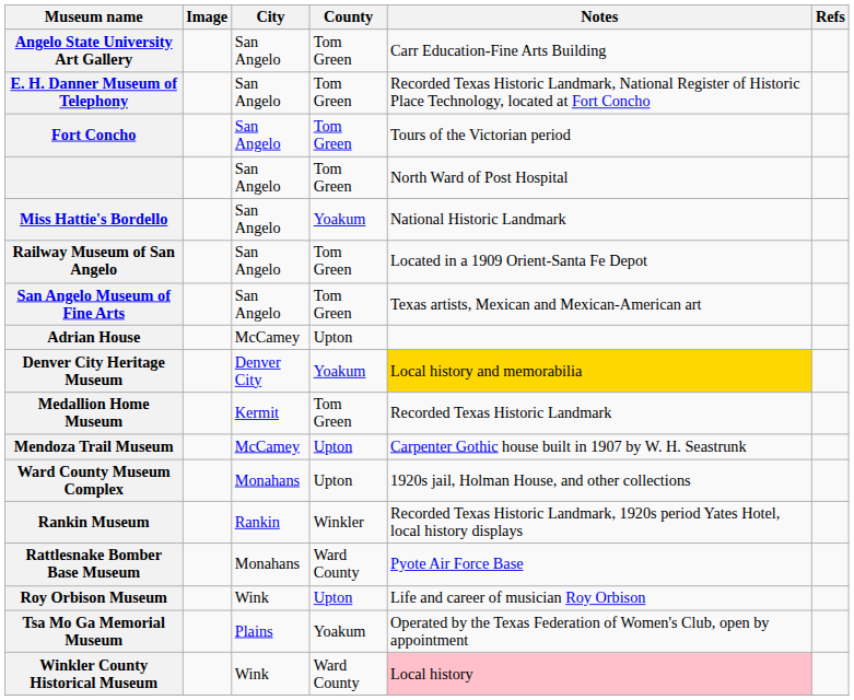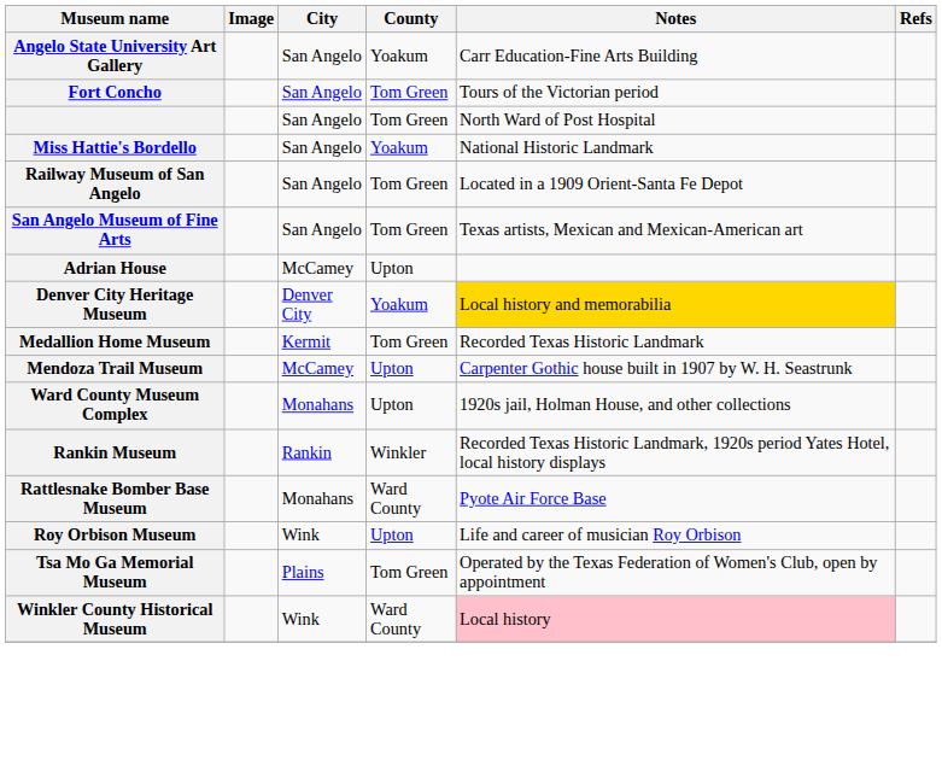Angelo State University Art Gallery | County: Tom Green -> Yoakum
- row: E. H. Danner Museum of Telephony | San Angelo | Tom Green | Recorded Texas Historic Landmark, National Register of Historic Place Technology, located at Fort Concho
Tsa Mo Ga Memorial Museum | County: Yoakum -> Tom Green
